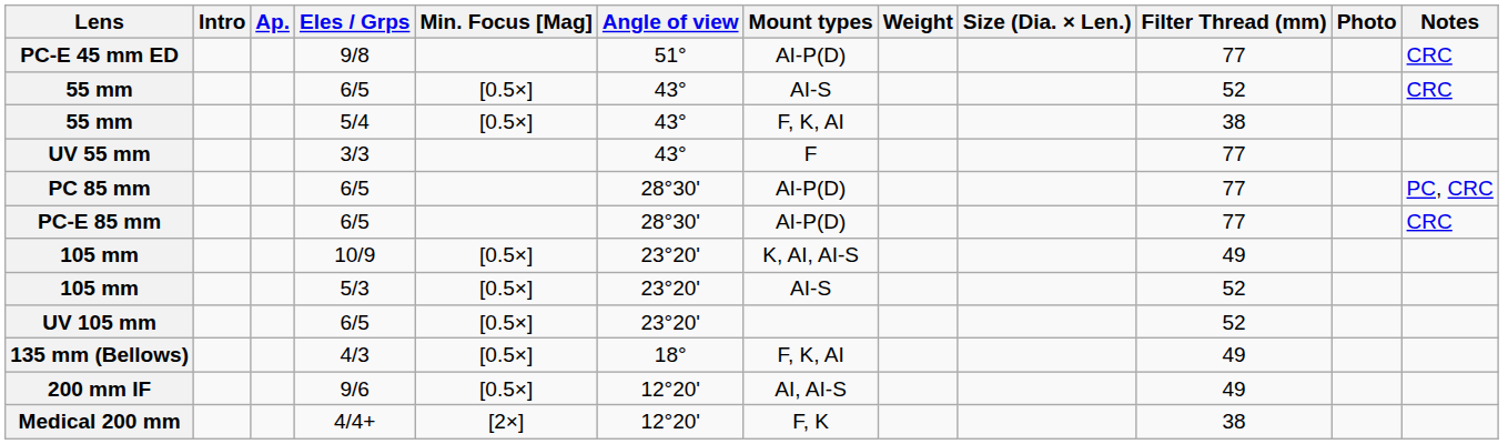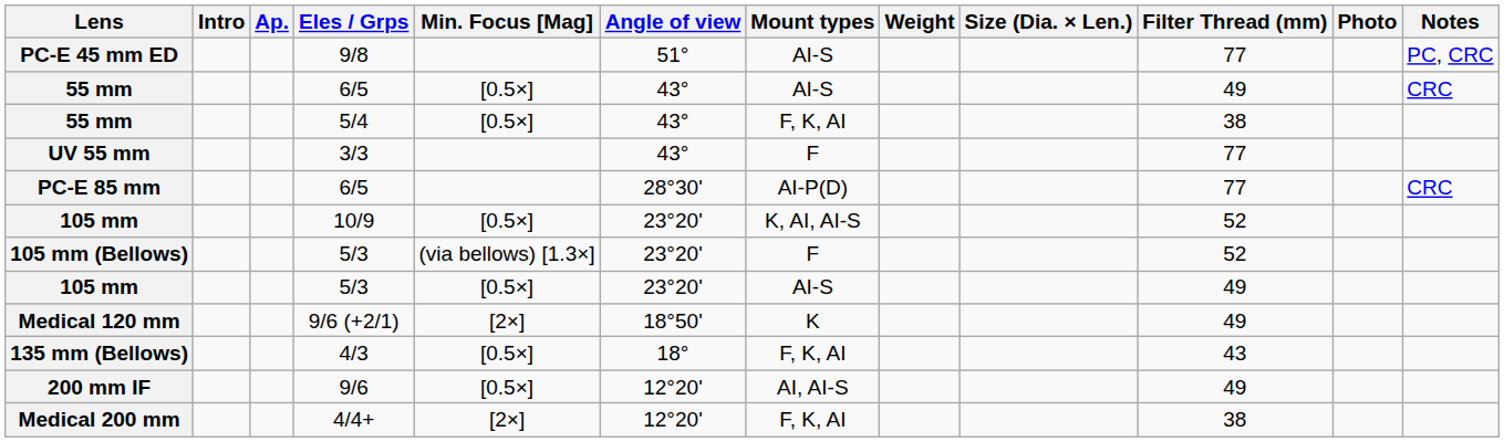PC-E 45 mm ED | Mount types: AI-P(D) -> AI-S
PC-E 45 mm ED | Notes: CRC -> PC, CRC
55 mm / 6/5 | Filter Thread (mm): 52 -> 49
- row: PC 85 mm | 6/5 | 28°30' | AI-P(D) | 77 | PC, CRC
105 mm / 10/9 | Filter Thread (mm): 49 -> 52
+ row: 105 mm (Bellows) | 5/3 | (via bellows) [1.3×] | 23°20' | F | 52
105 mm / 5/3 | Filter Thread (mm): 52 -> 49
- row: UV 105 mm | 6/5 | [0.5×] | 23°20' | 52
+ row: Medical 120 mm | 9/6 (+2/1) | [2×] | 18°50' | K | 49
135 mm (Bellows) | Filter Thread (mm): 49 -> 43
Medical 200 mm | Mount types: F, K -> F, K, AI
